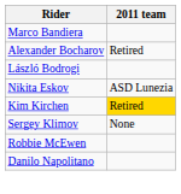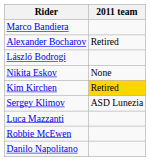Nikita Eskov | 2011 team: ASD Lunezia -> None
Sergey Klimov | 2011 team: None -> ASD Lunezia
+ row: Luca Mazzanti
